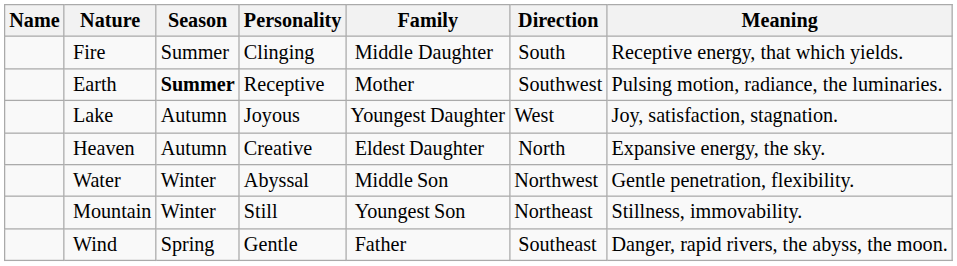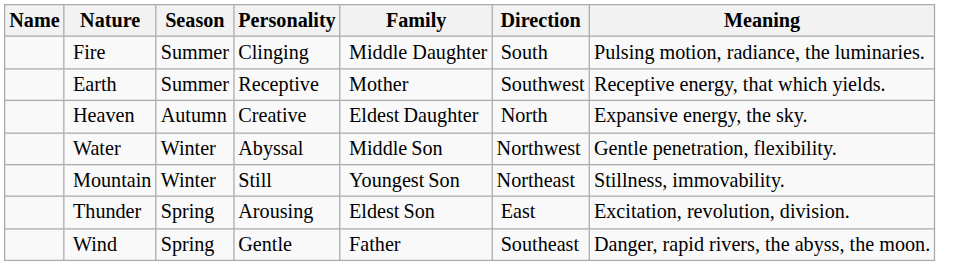Fire | Meaning: Receptive energy, that which yields. -> Pulsing motion, radiance, the luminaries.
Earth | Season: bold -> normal
Earth | Meaning: Pulsing motion, radiance, the luminaries. -> Receptive energy, that which yields.
- row: Lake | Autumn | Joyous | Youngest Daughter | West | Joy, satisfaction, stagnation.
+ row: Thunder | Spring | Arousing | Eldest Son | East | Excitation, revolution, division.
